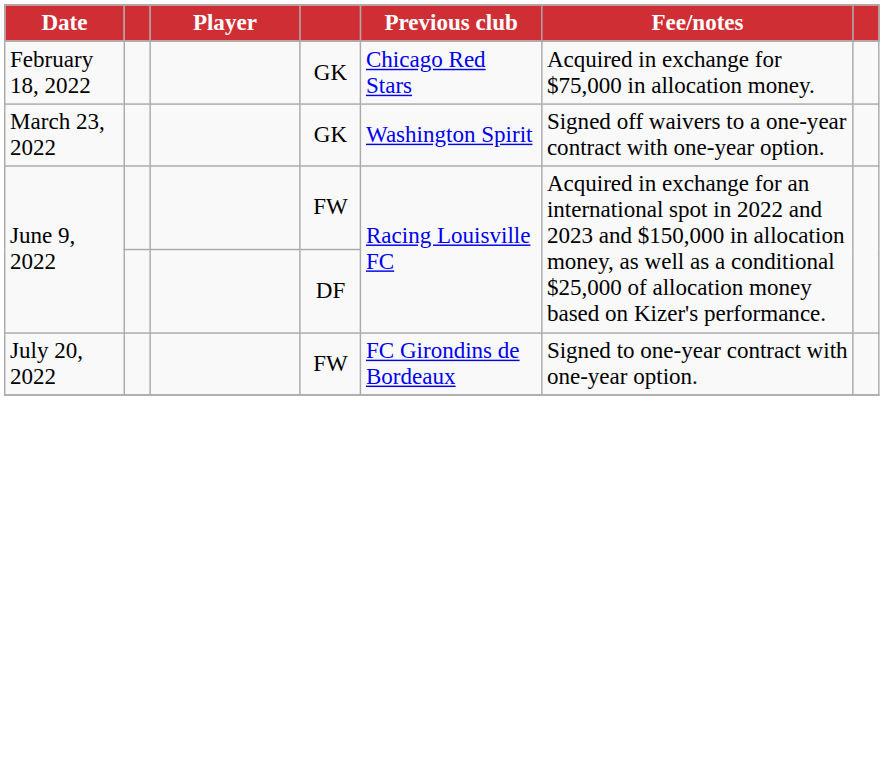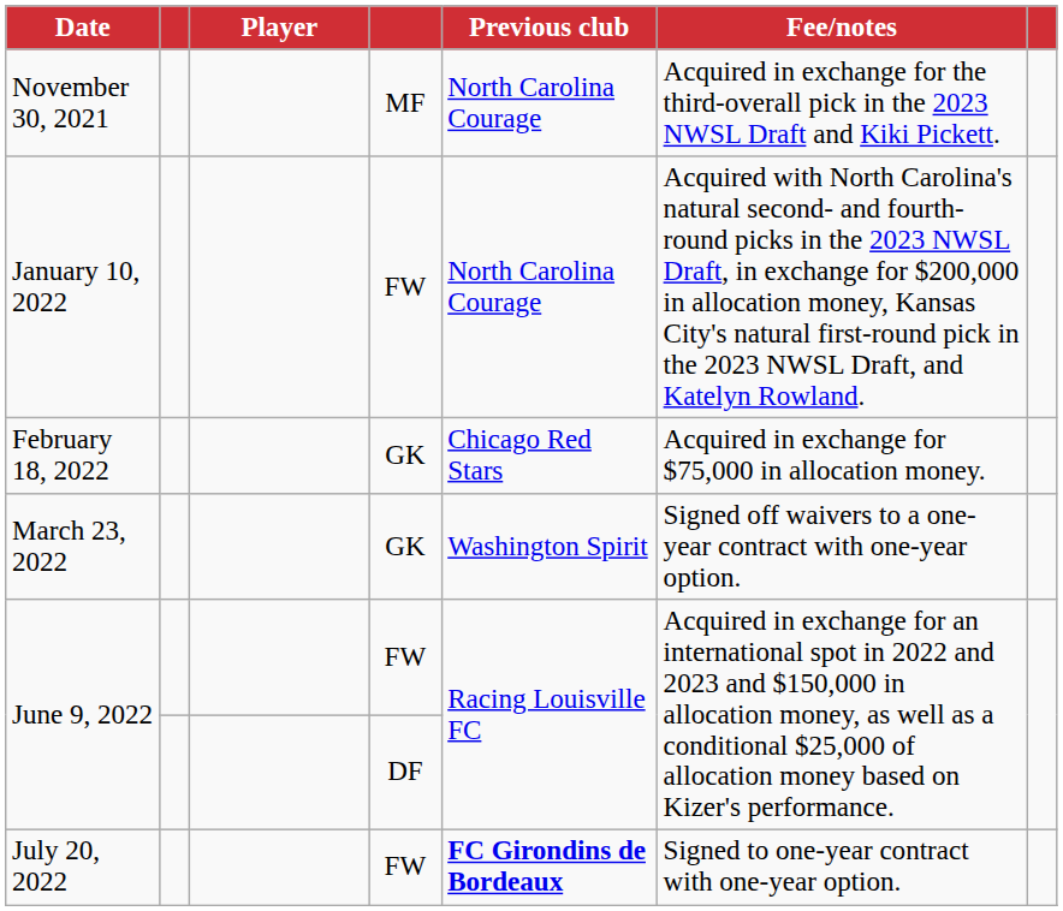+ row: November 30, 2021 | MF | North Carolina Courage | Acquired in exchange for the third-overall pick in the 2023 NWSL Draft and Kiki Pickett.
+ row: January 10, 2022 | FW | North Carolina Courage | Acquired with North Carolina's natural second- and fourth-round picks in the 2023 NWSL Draft, in exchange for $200,000 in allocation money, Kansas City's natural first-round pick in the 2023 NWSL Draft, and Katelyn Rowland.
July 20, 2022 | Previous club: normal -> bold
